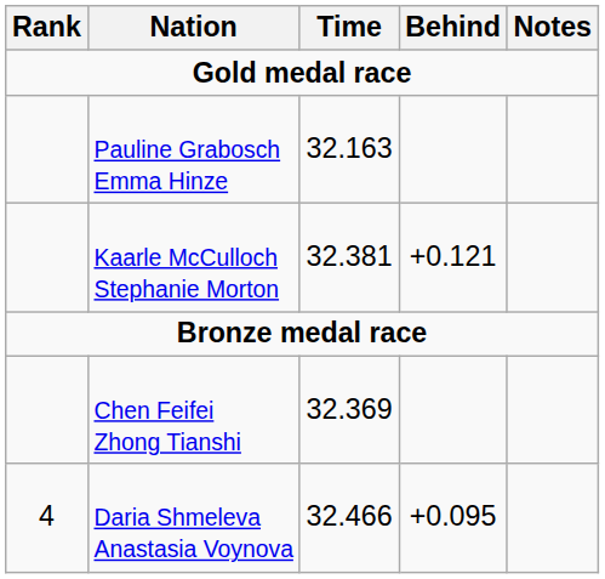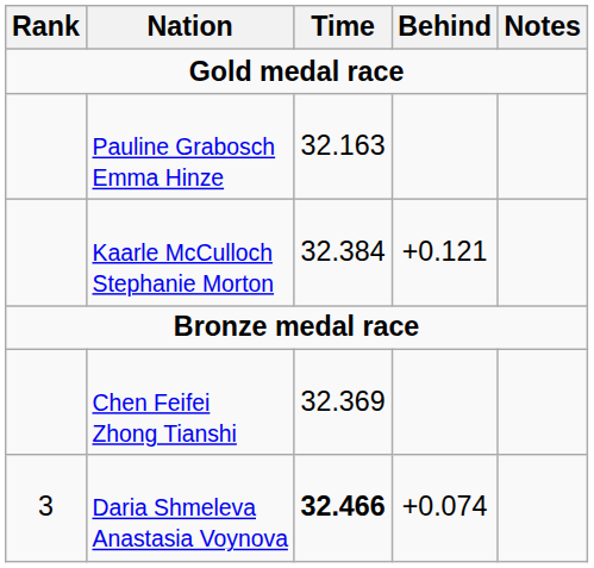Kaarle McCulloch Stephanie Morton | Time: 32.381 -> 32.384
Daria Shmeleva Anastasia Voynova | Rank: 4 -> 3
Daria Shmeleva Anastasia Voynova | Time: normal -> bold
Daria Shmeleva Anastasia Voynova | Behind: +0.095 -> +0.074
